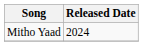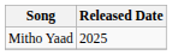Mitho Yaad | Released Date: 2024 -> 2025
